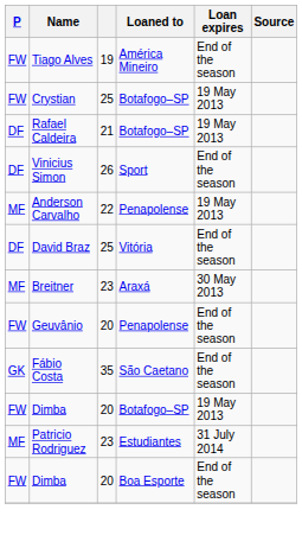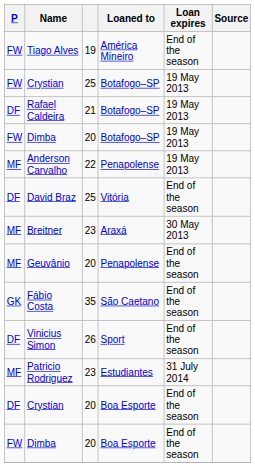rows swapped: Dimba / Botafogo–SP <-> Vinicius Simon
Geuvânio | P: FW -> MF
+ row: DF | Crystian | 20 | Boa Esporte | End of the season
